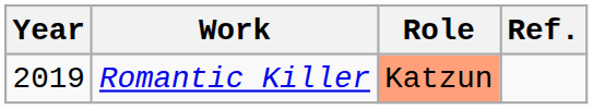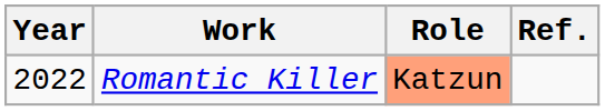Romantic Killer | Year: 2019 -> 2022
